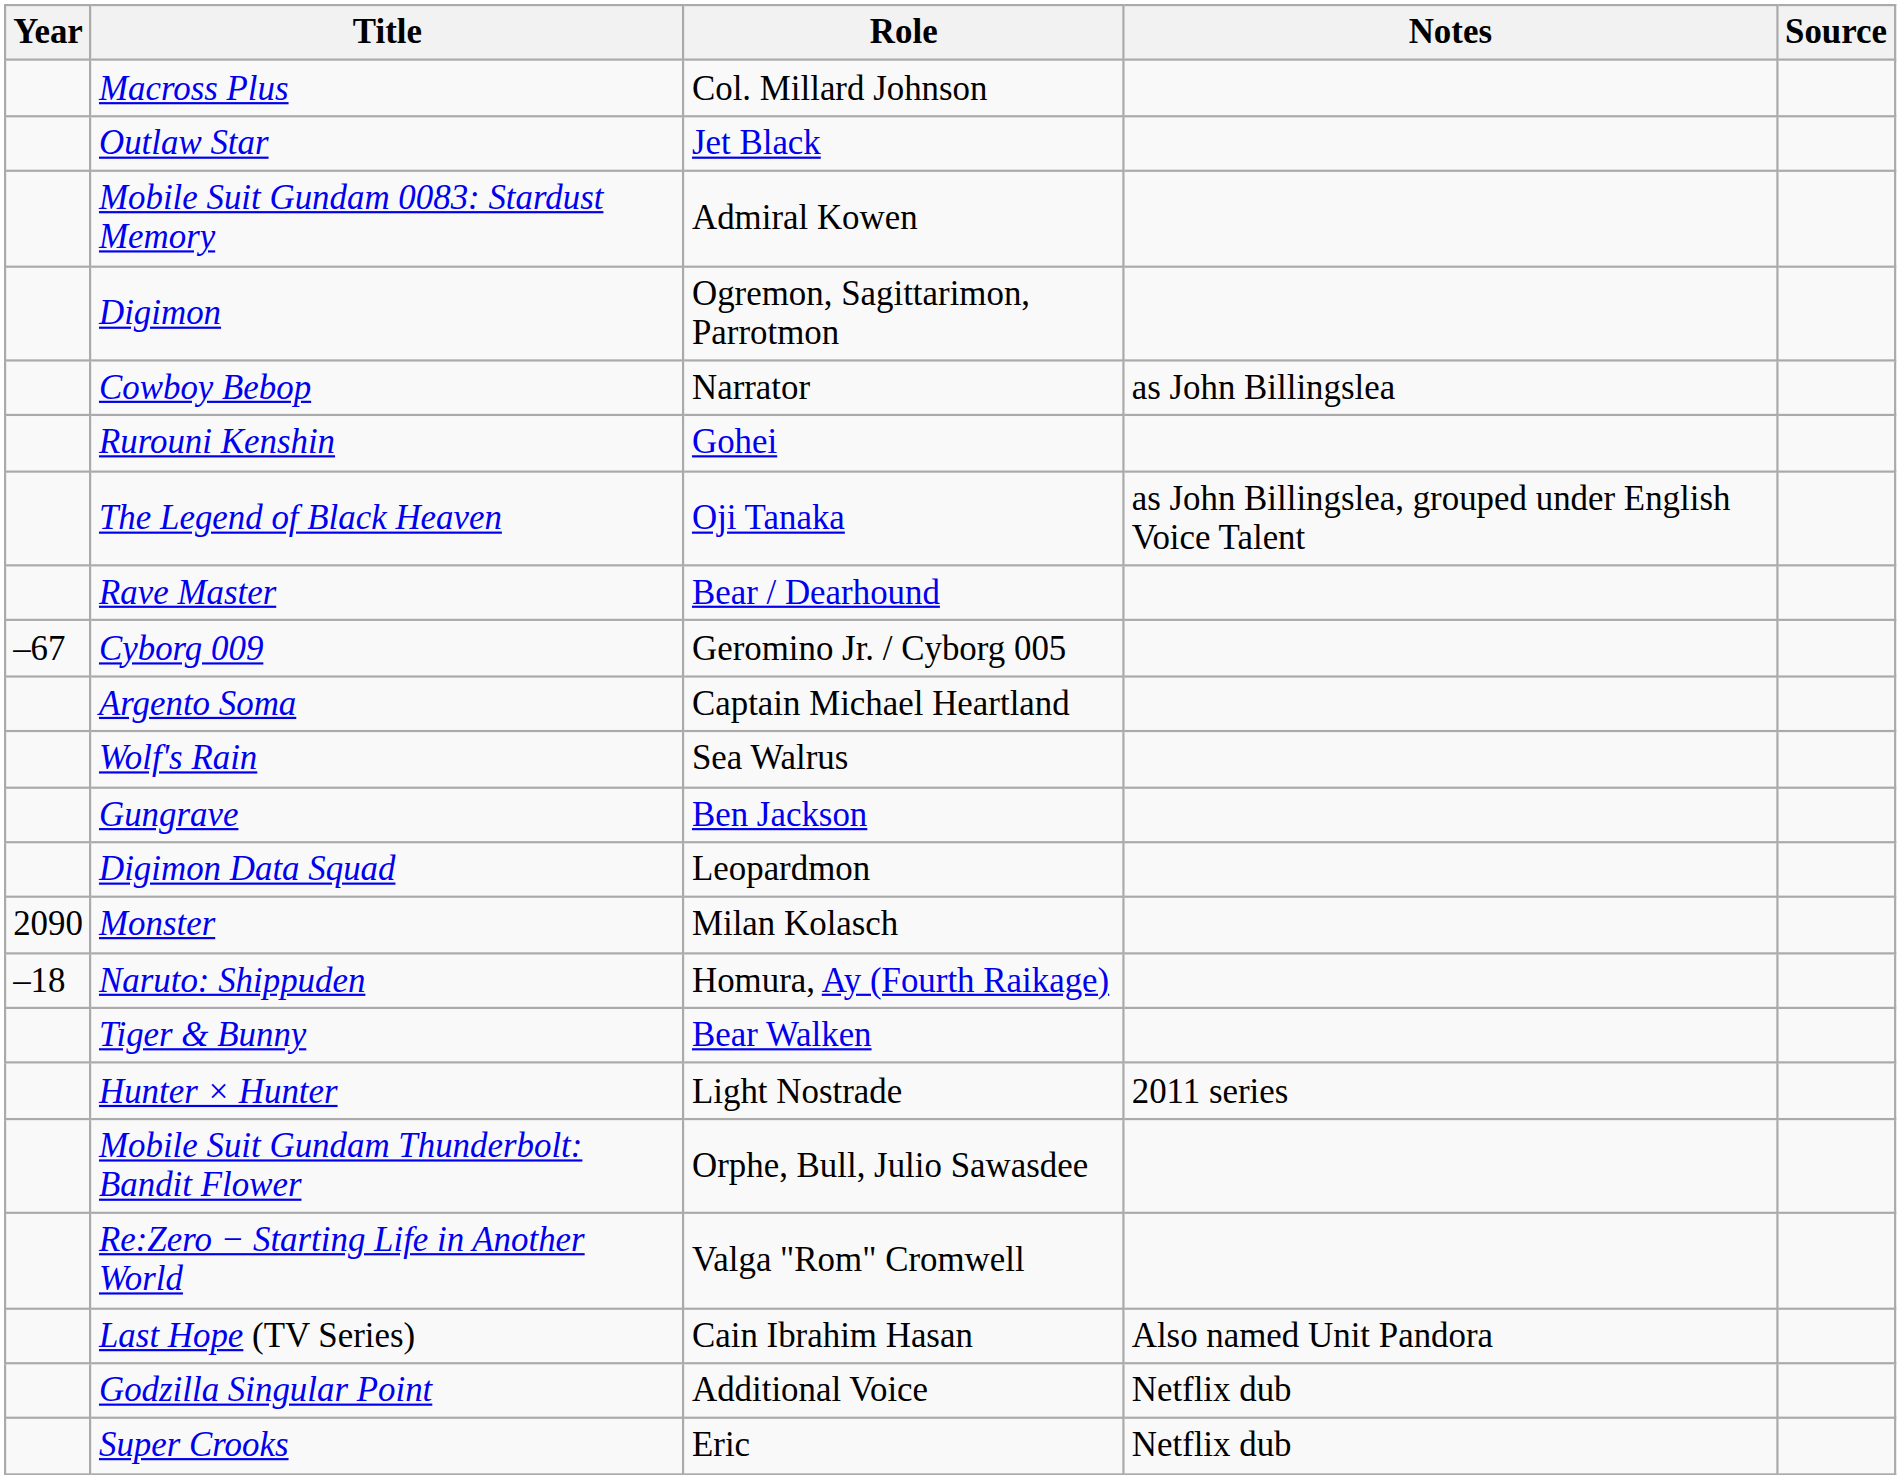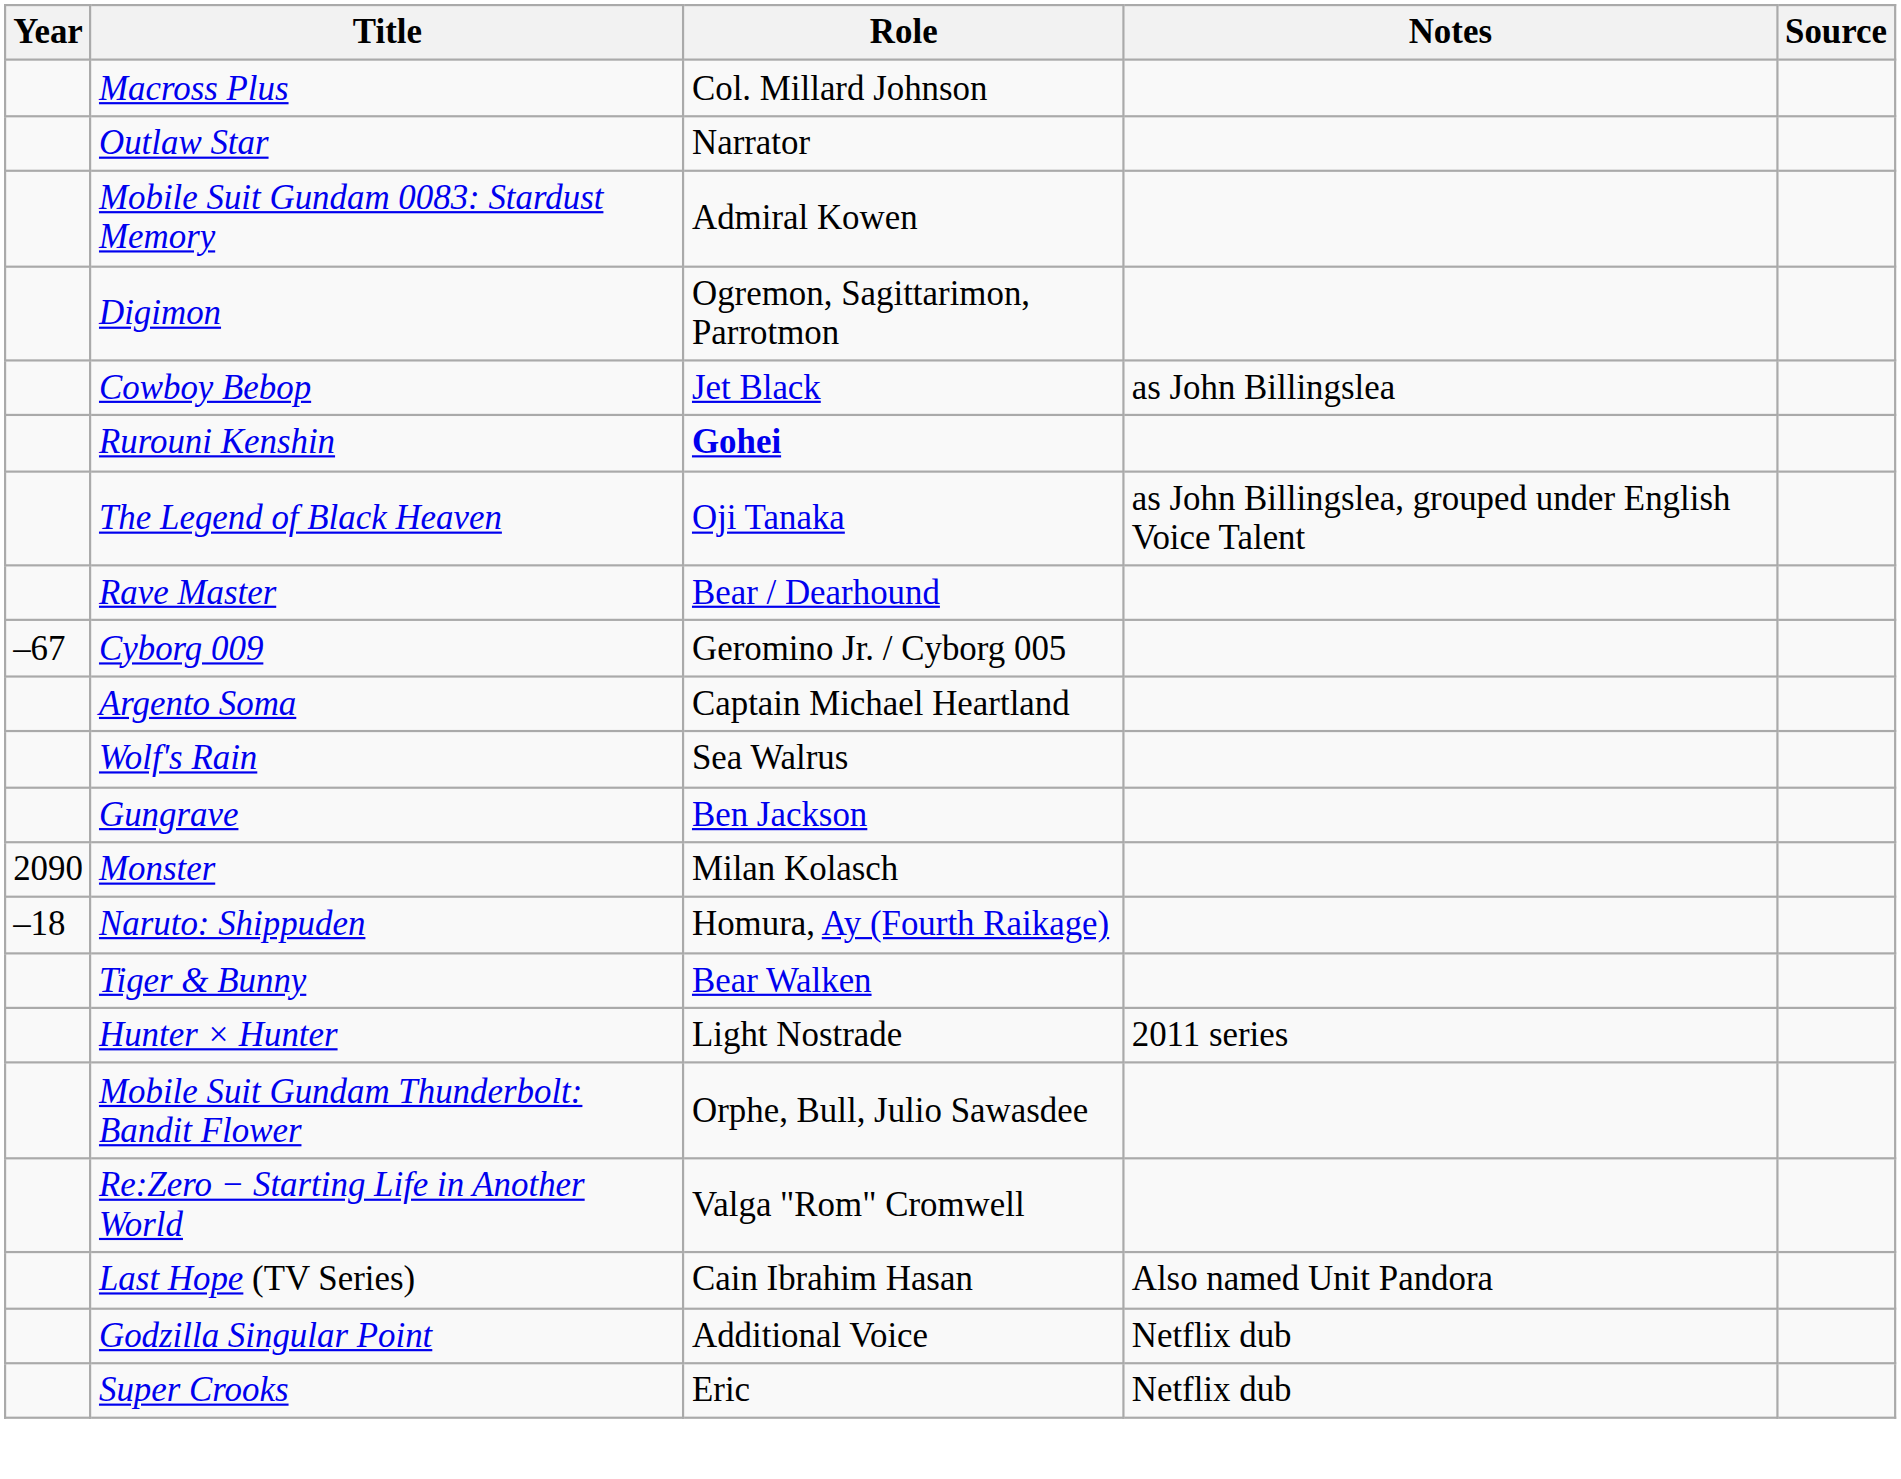Outlaw Star | Role: Jet Black -> Narrator
Cowboy Bebop | Role: Narrator -> Jet Black
Rurouni Kenshin | Role: normal -> bold
- row: Digimon Data Squad | Leopardmon
